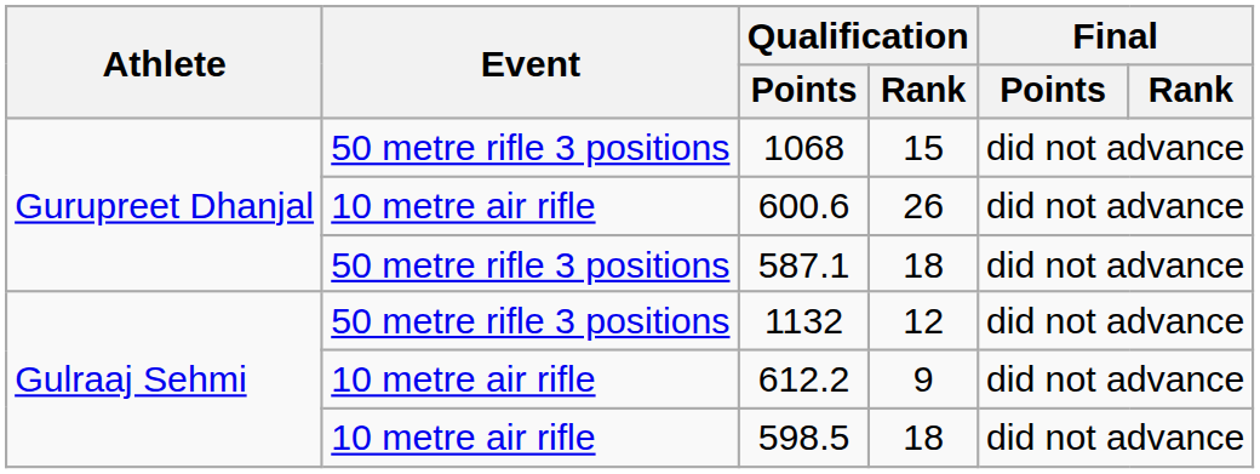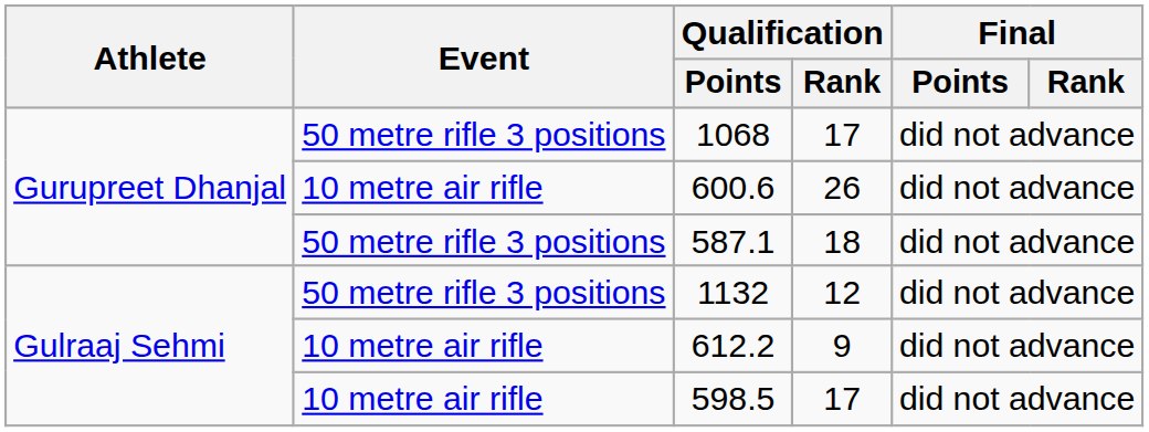1068 | Qualification / Rank: 15 -> 17
598.5 | Qualification / Rank: 18 -> 17
